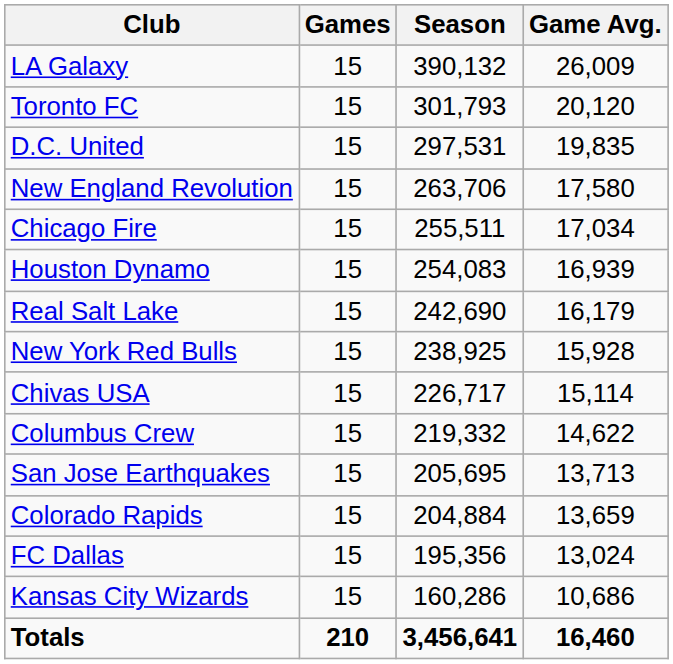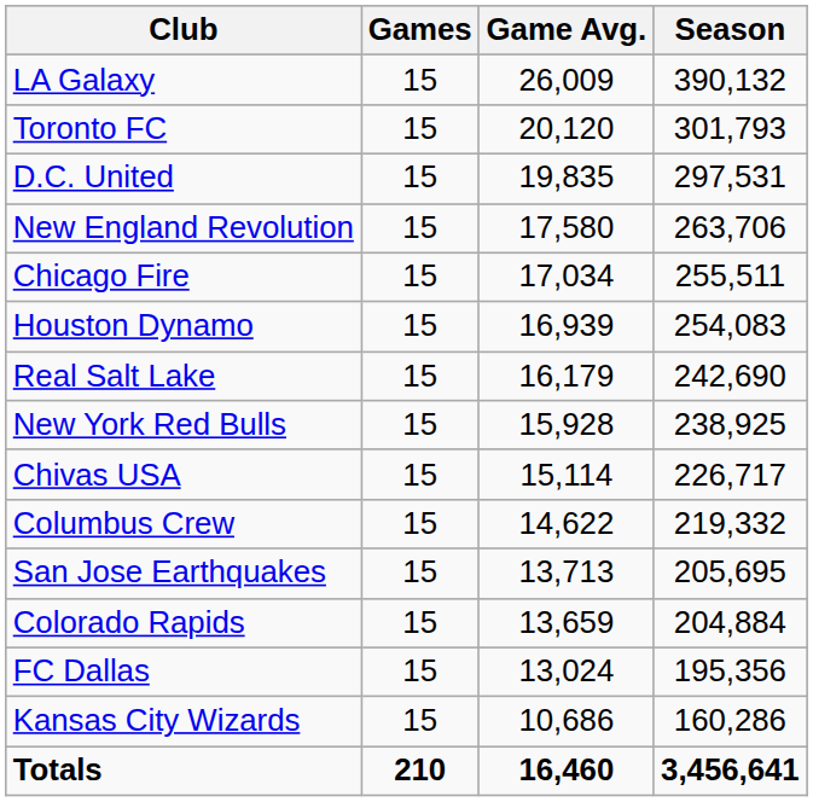columns swapped: Season <-> Game Avg.
